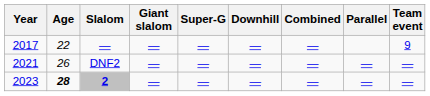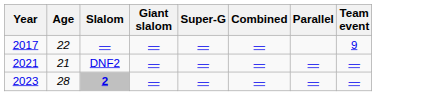- column: Downhill | — | — | —
2021 | Age: 26 -> 21
2023 | Age: bold -> normal
